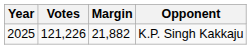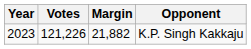K.P. Singh Kakkaju | Year: 2025 -> 2023
